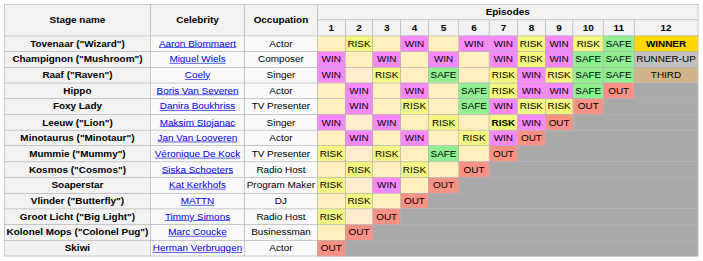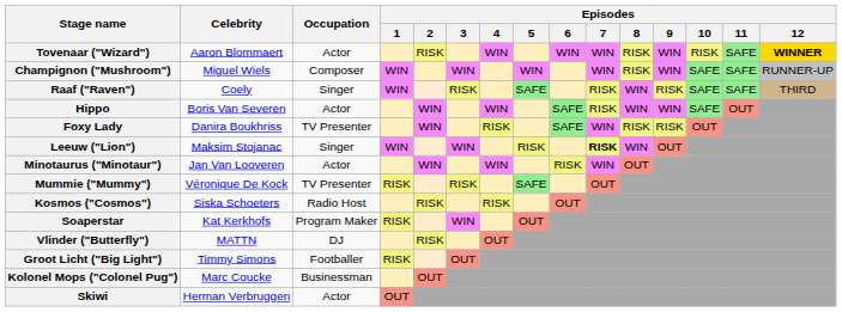Groot Licht ("Big Light") | Occupation: Radio Host -> Footballer
